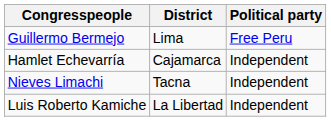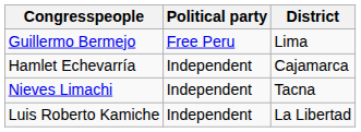columns swapped: Political party <-> District
